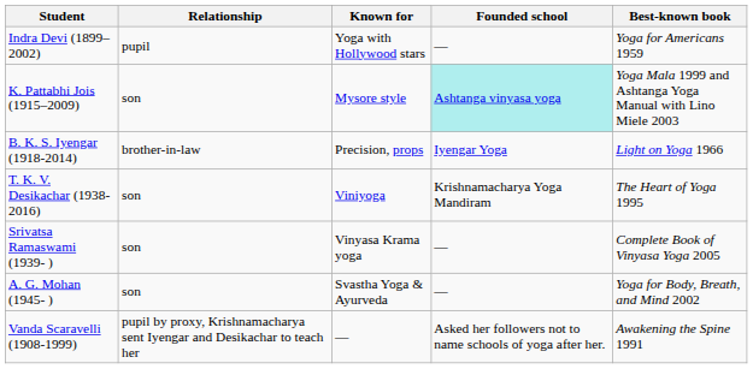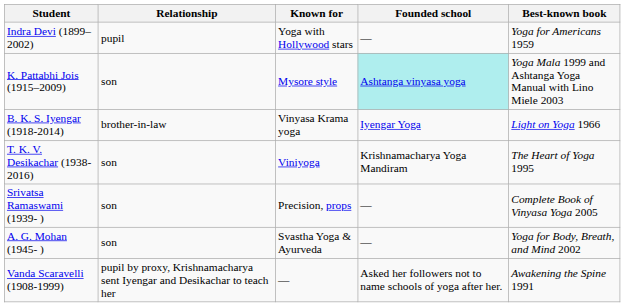B. K. S. Iyengar (1918-2014) | Known for: Precision, props -> Vinyasa Krama yoga
Srivatsa Ramaswami (1939- ) | Known for: Vinyasa Krama yoga -> Precision, props
